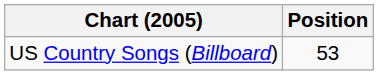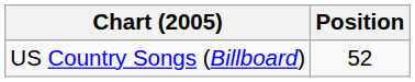US Country Songs (Billboard) | Position: 53 -> 52
